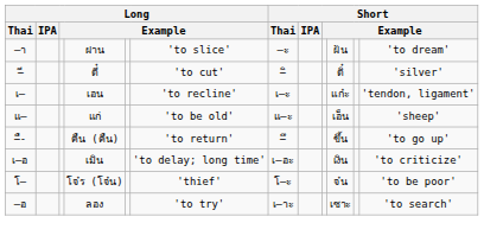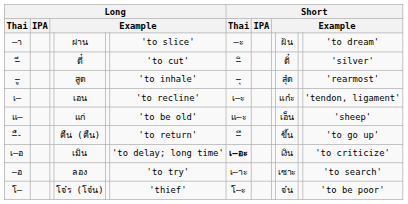+ row: –ู | สูด | 'to inhale' | –ุ | สุ๋ด | 'rearmost'
เมิน | Short / Thai: normal -> bold
rows swapped: โจ๋ร (โจ๋น) <-> ลอง
